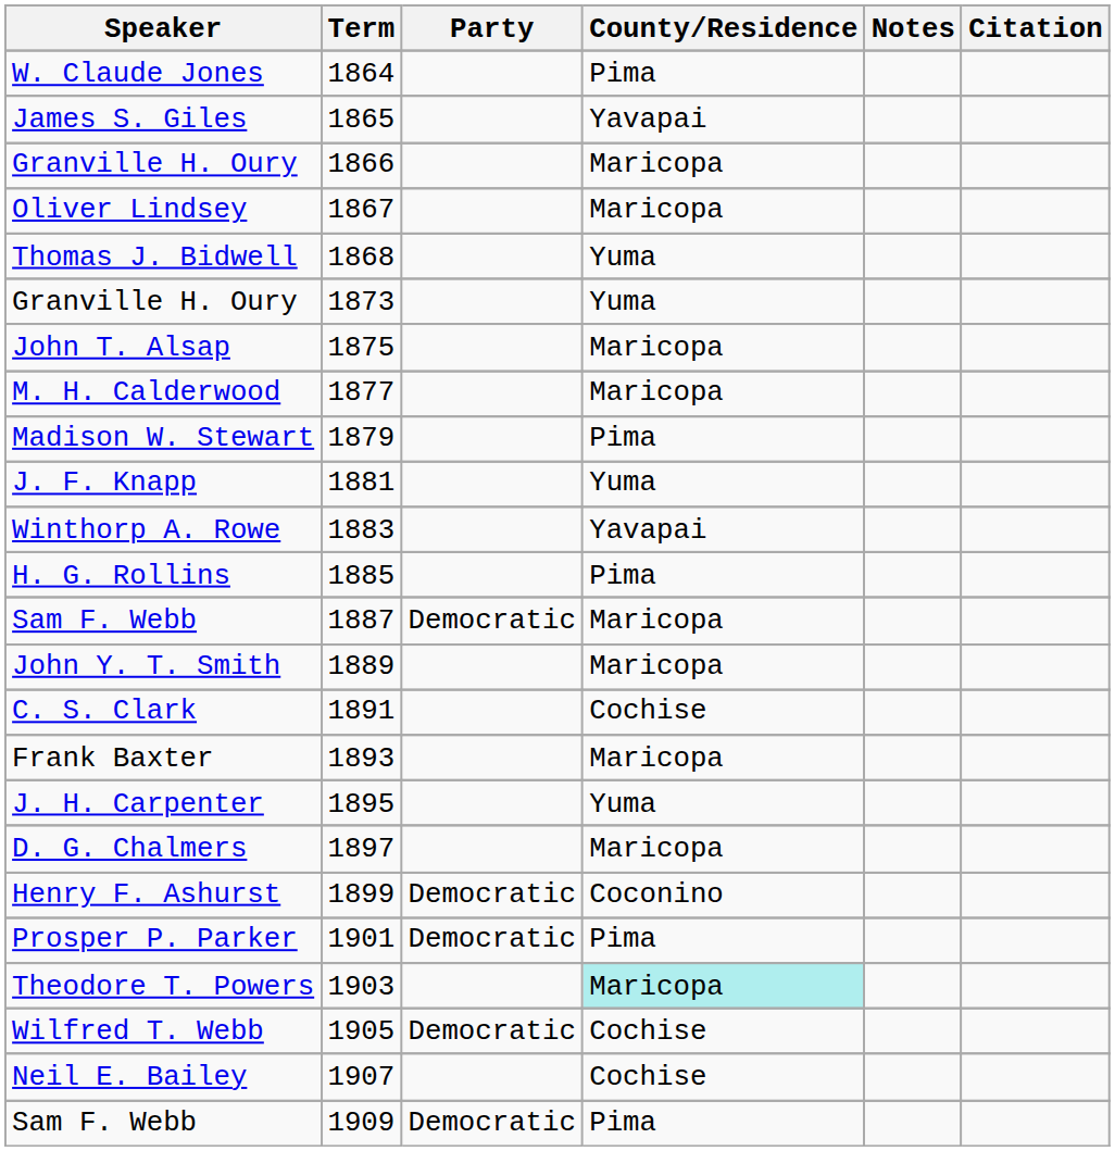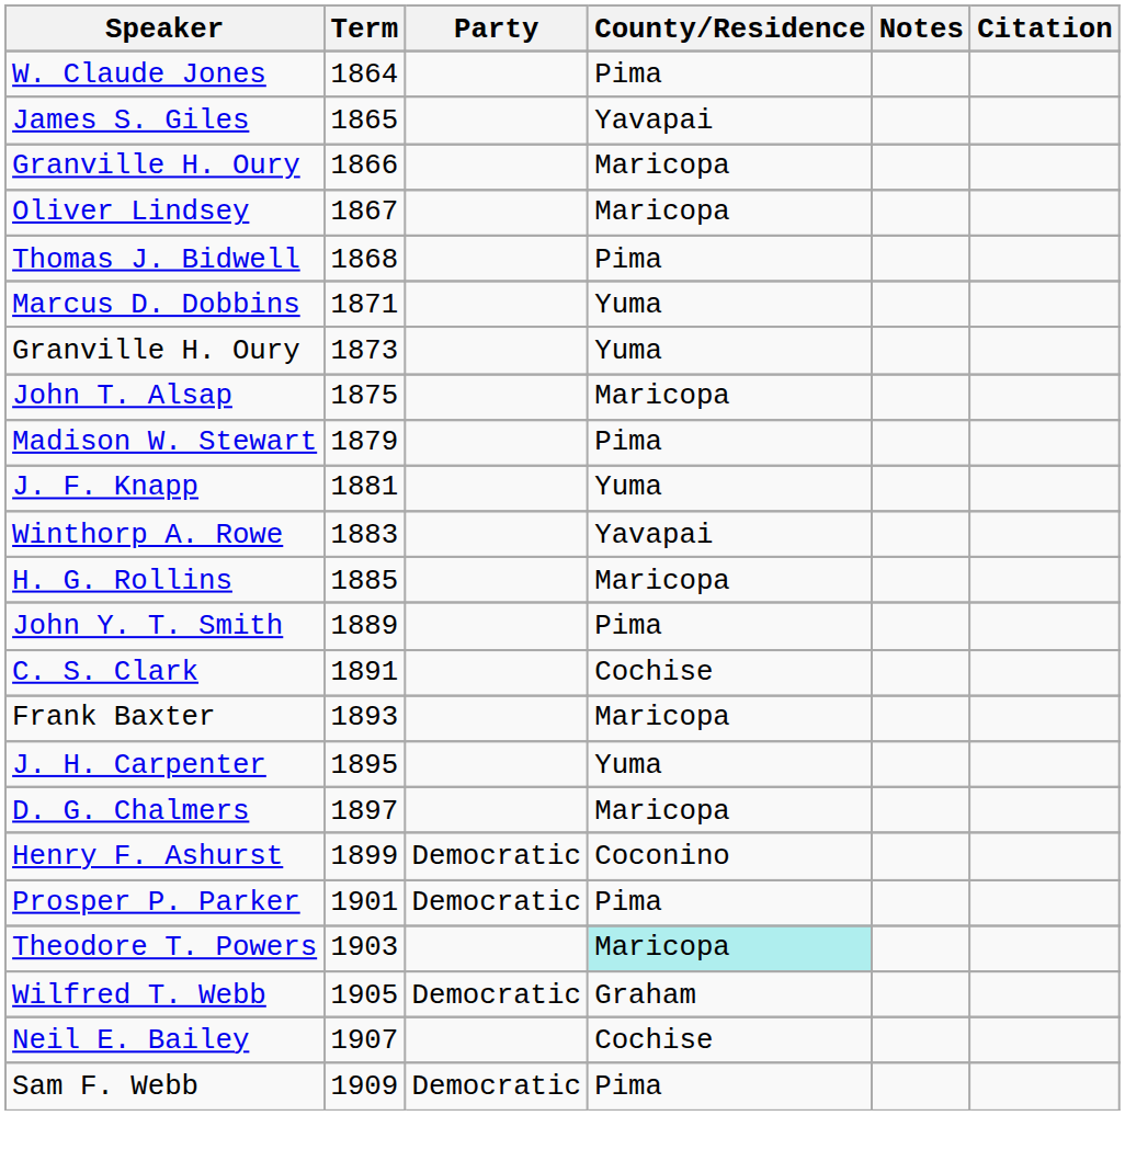Thomas J. Bidwell | County/Residence: Yuma -> Pima
+ row: Marcus D. Dobbins | 1871 | Yuma
- row: M. H. Calderwood | 1877 | Maricopa
H. G. Rollins | County/Residence: Pima -> Maricopa
- row: Sam F. Webb | 1887 | Democratic | Maricopa
John Y. T. Smith | County/Residence: Maricopa -> Pima
Wilfred T. Webb | County/Residence: Cochise -> Graham
